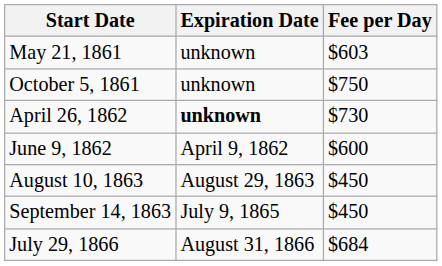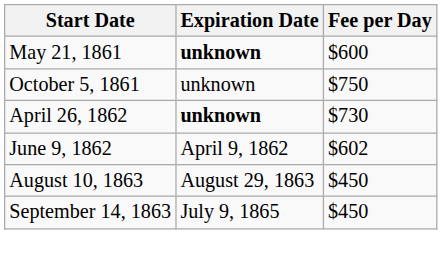May 21, 1861 | Expiration Date: normal -> bold
May 21, 1861 | Fee per Day: $603 -> $600
June 9, 1862 | Fee per Day: $600 -> $602
- row: July 29, 1866 | August 31, 1866 | $684
